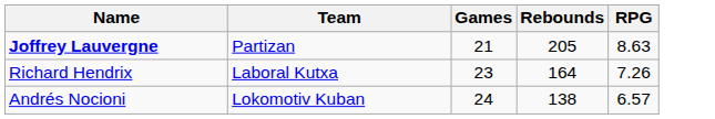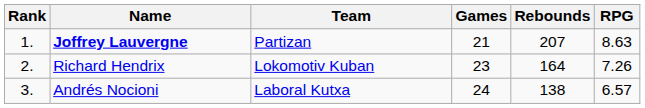+ column: Rank | 1. | 2. | 3.
Joffrey Lauvergne | Rebounds: 205 -> 207
Richard Hendrix | Team: Laboral Kutxa -> Lokomotiv Kuban
Andrés Nocioni | Team: Lokomotiv Kuban -> Laboral Kutxa
